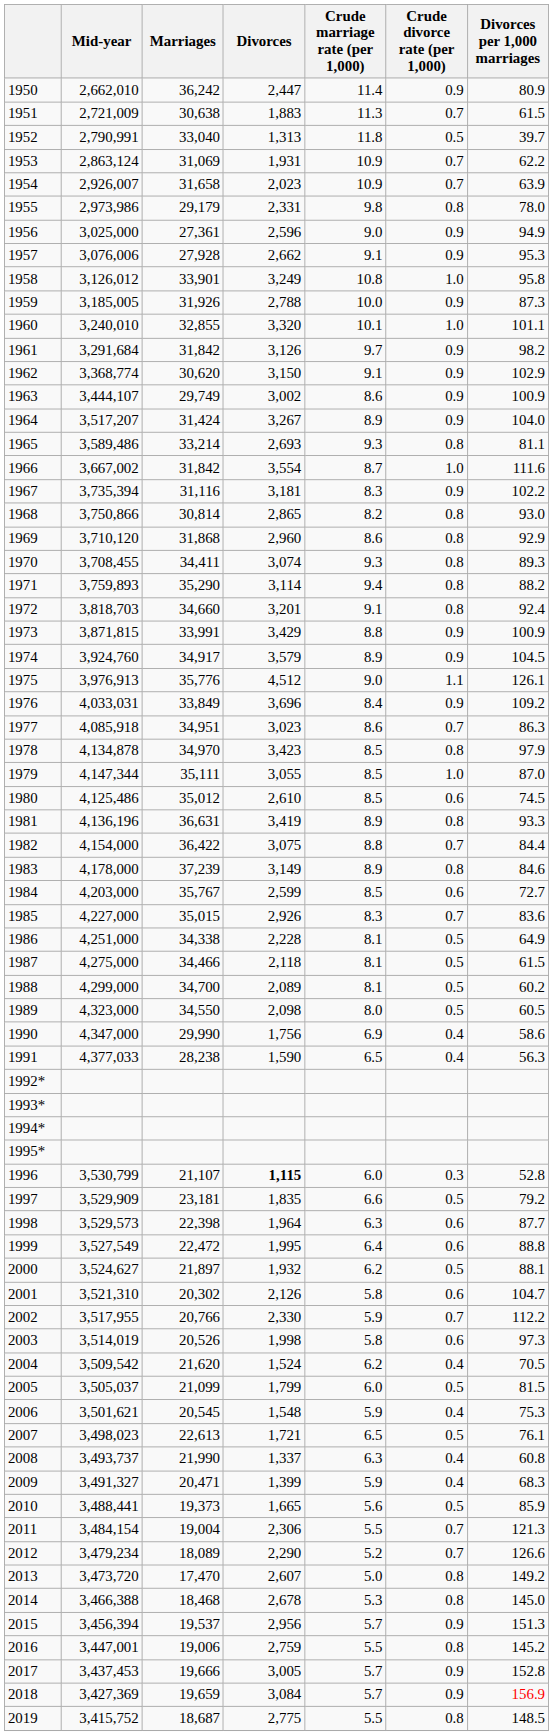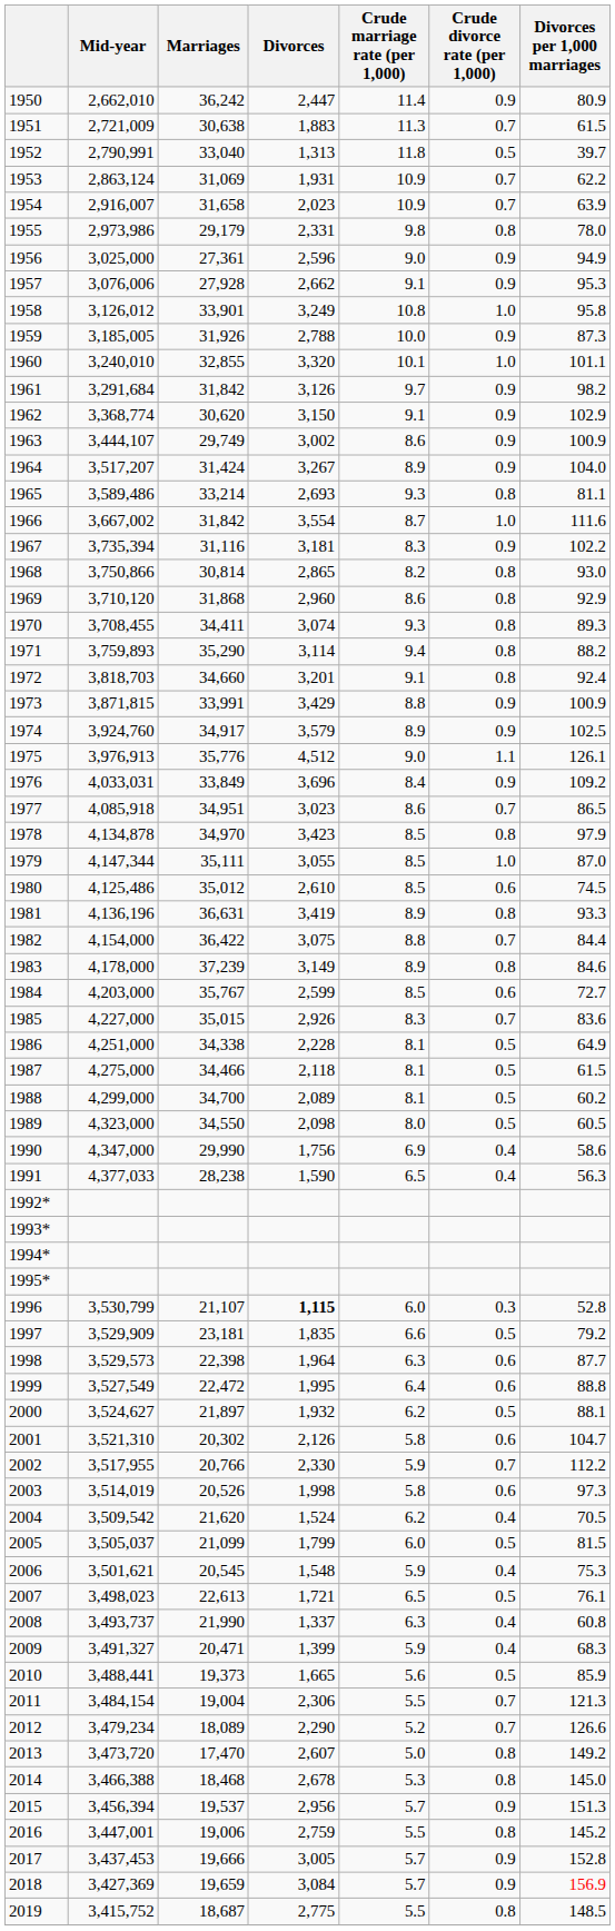1954 | Mid-year: 2,926,007 -> 2,916,007
1974 | Divorces per 1,000 marriages: 104.5 -> 102.5
1977 | Divorces per 1,000 marriages: 86.3 -> 86.5
